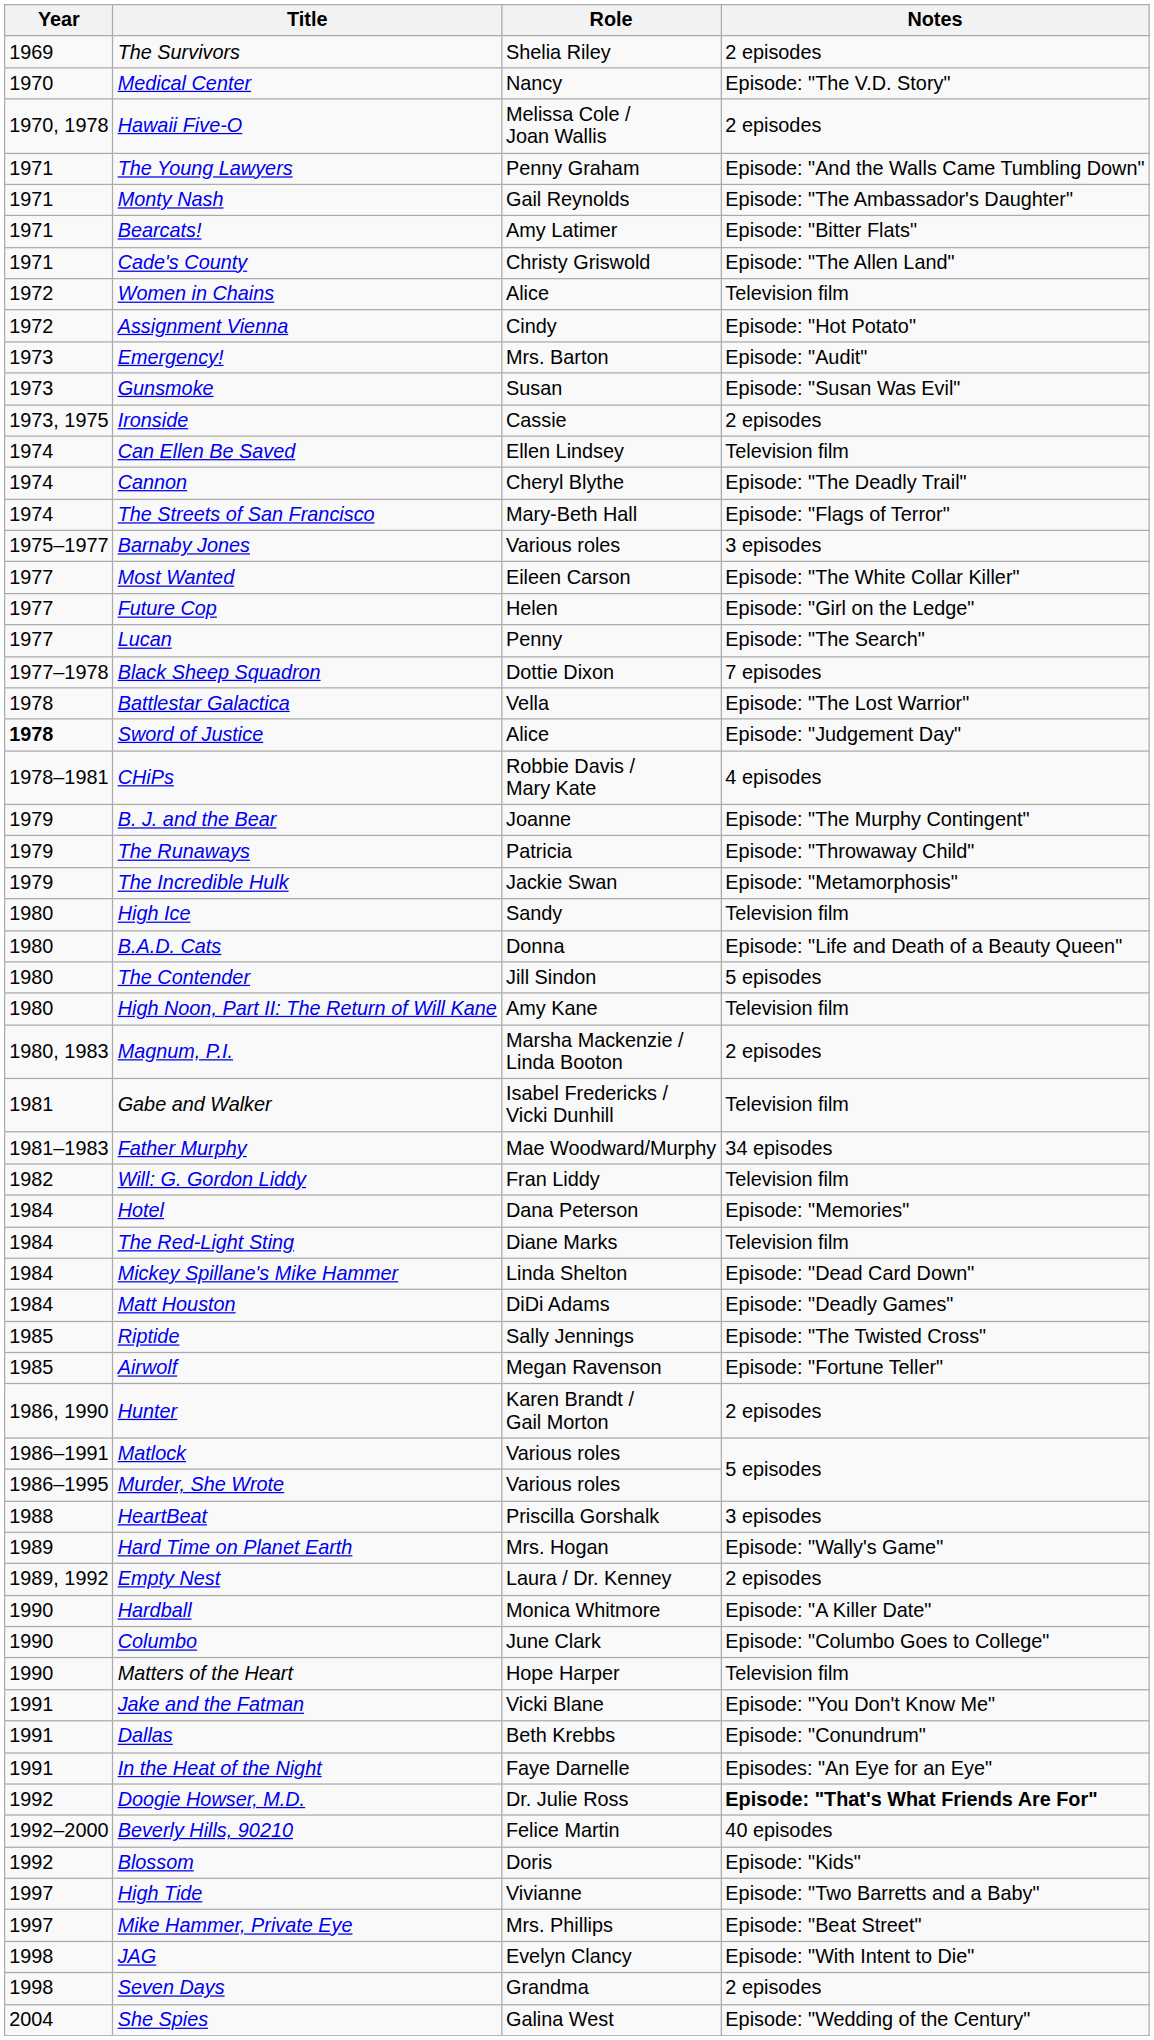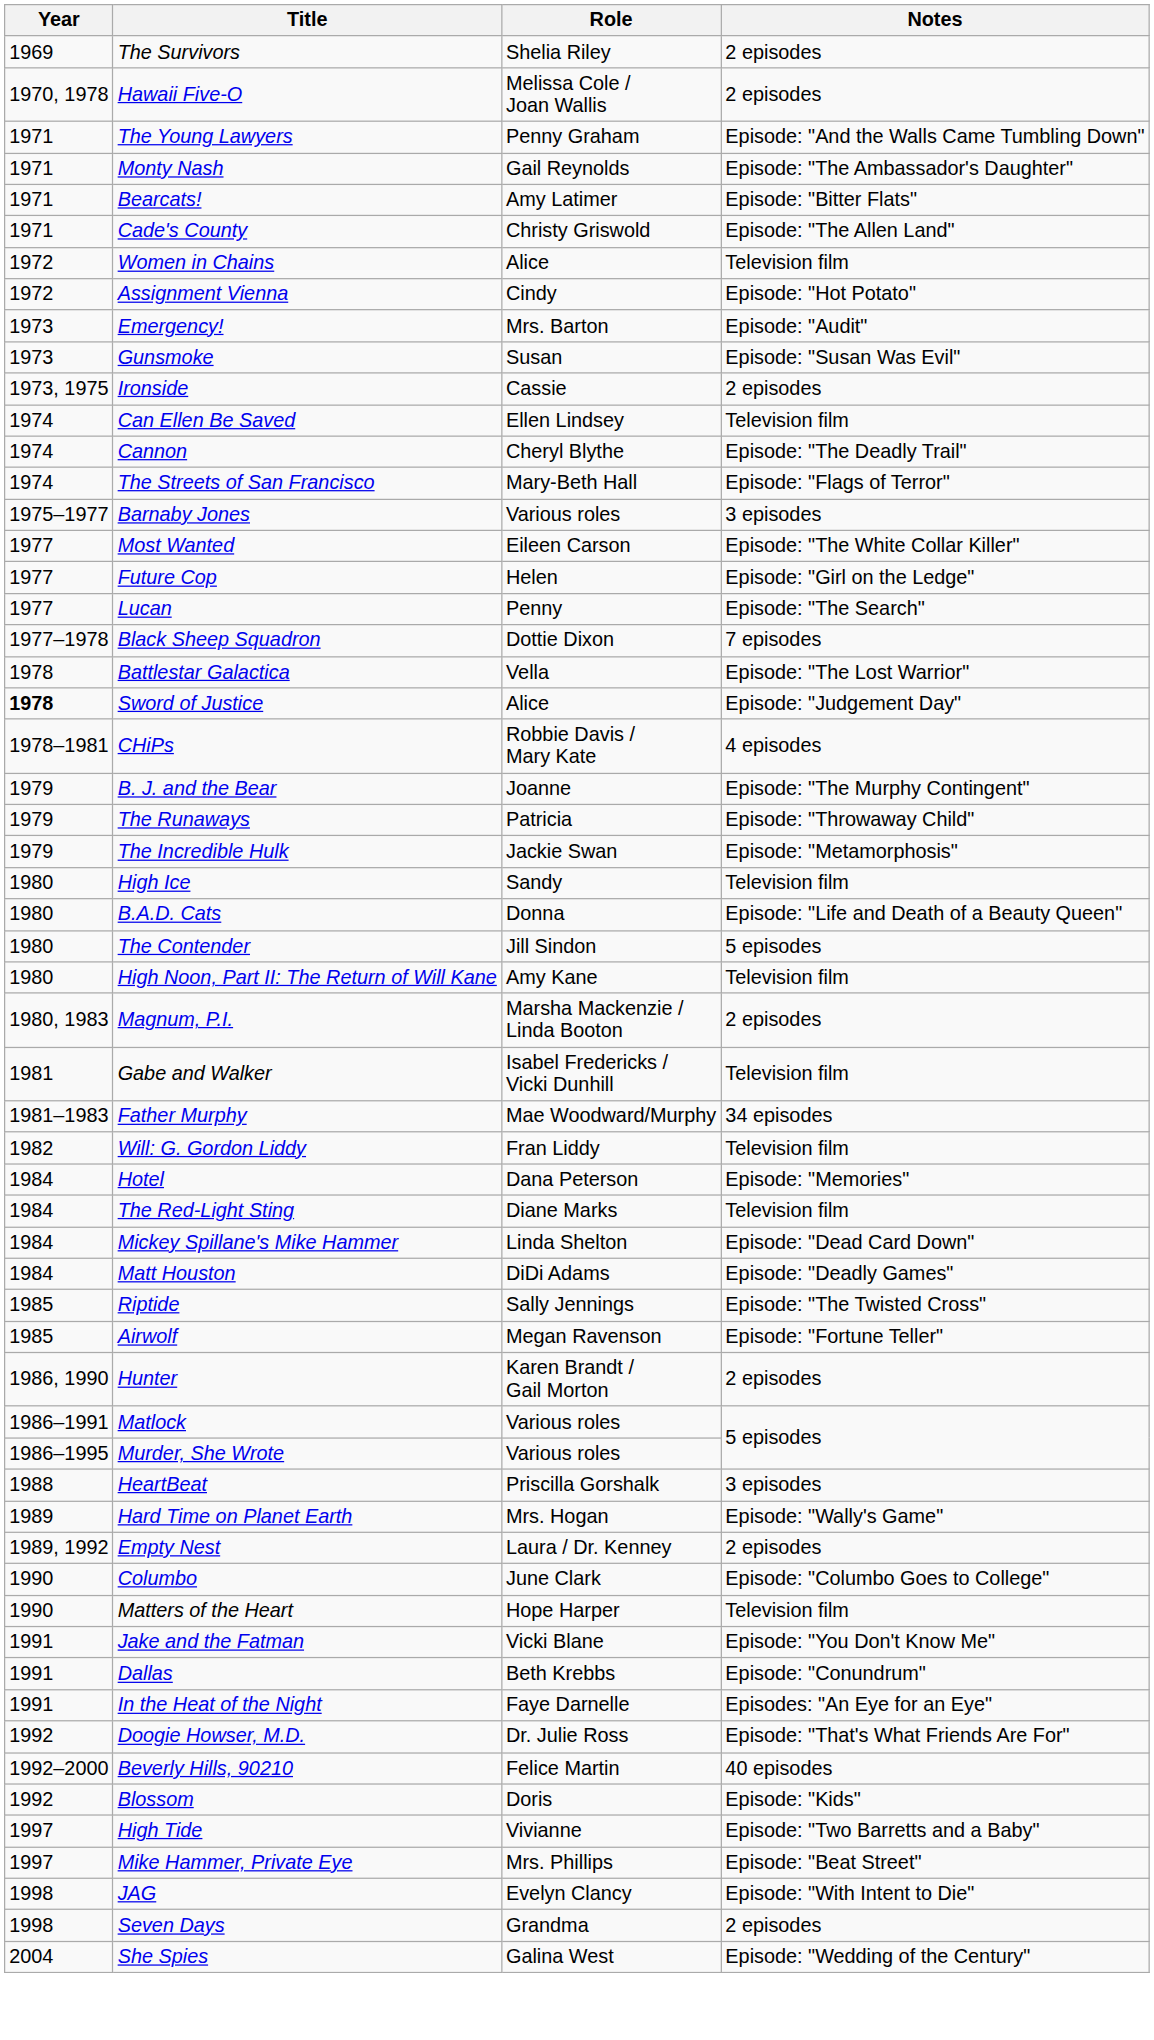- row: 1970 | Medical Center | Nancy | Episode: "The V.D. Story"
- row: 1990 | Hardball | Monica Whitmore | Episode: "A Killer Date"
Doogie Howser, M.D. | Notes: bold -> normal
